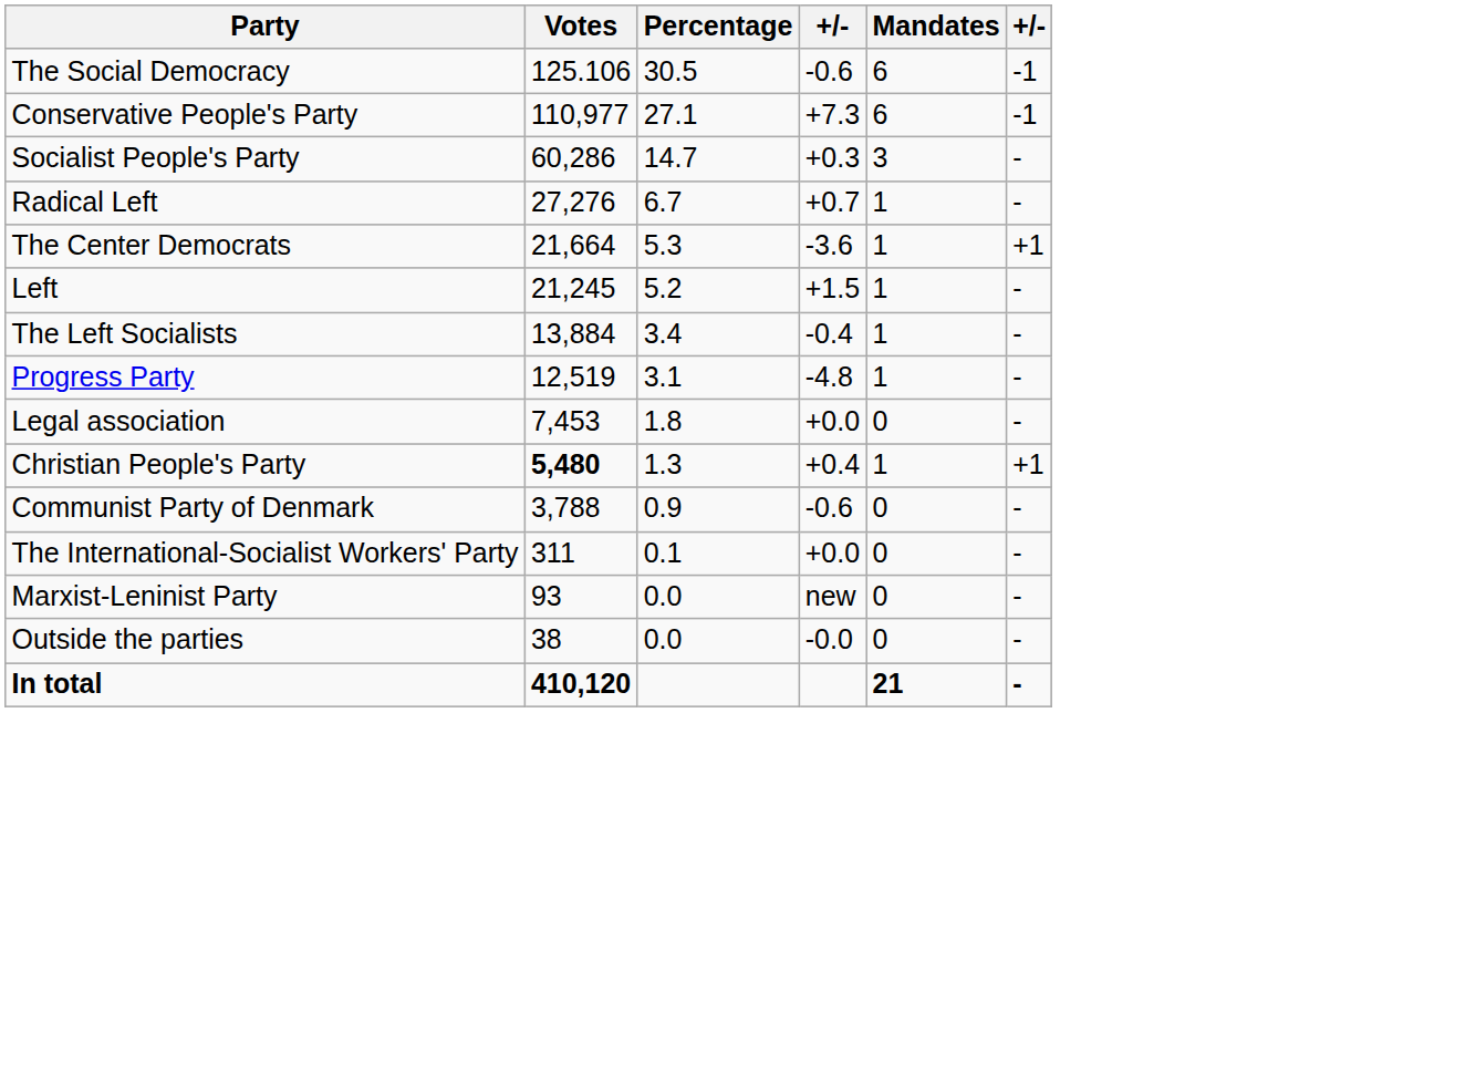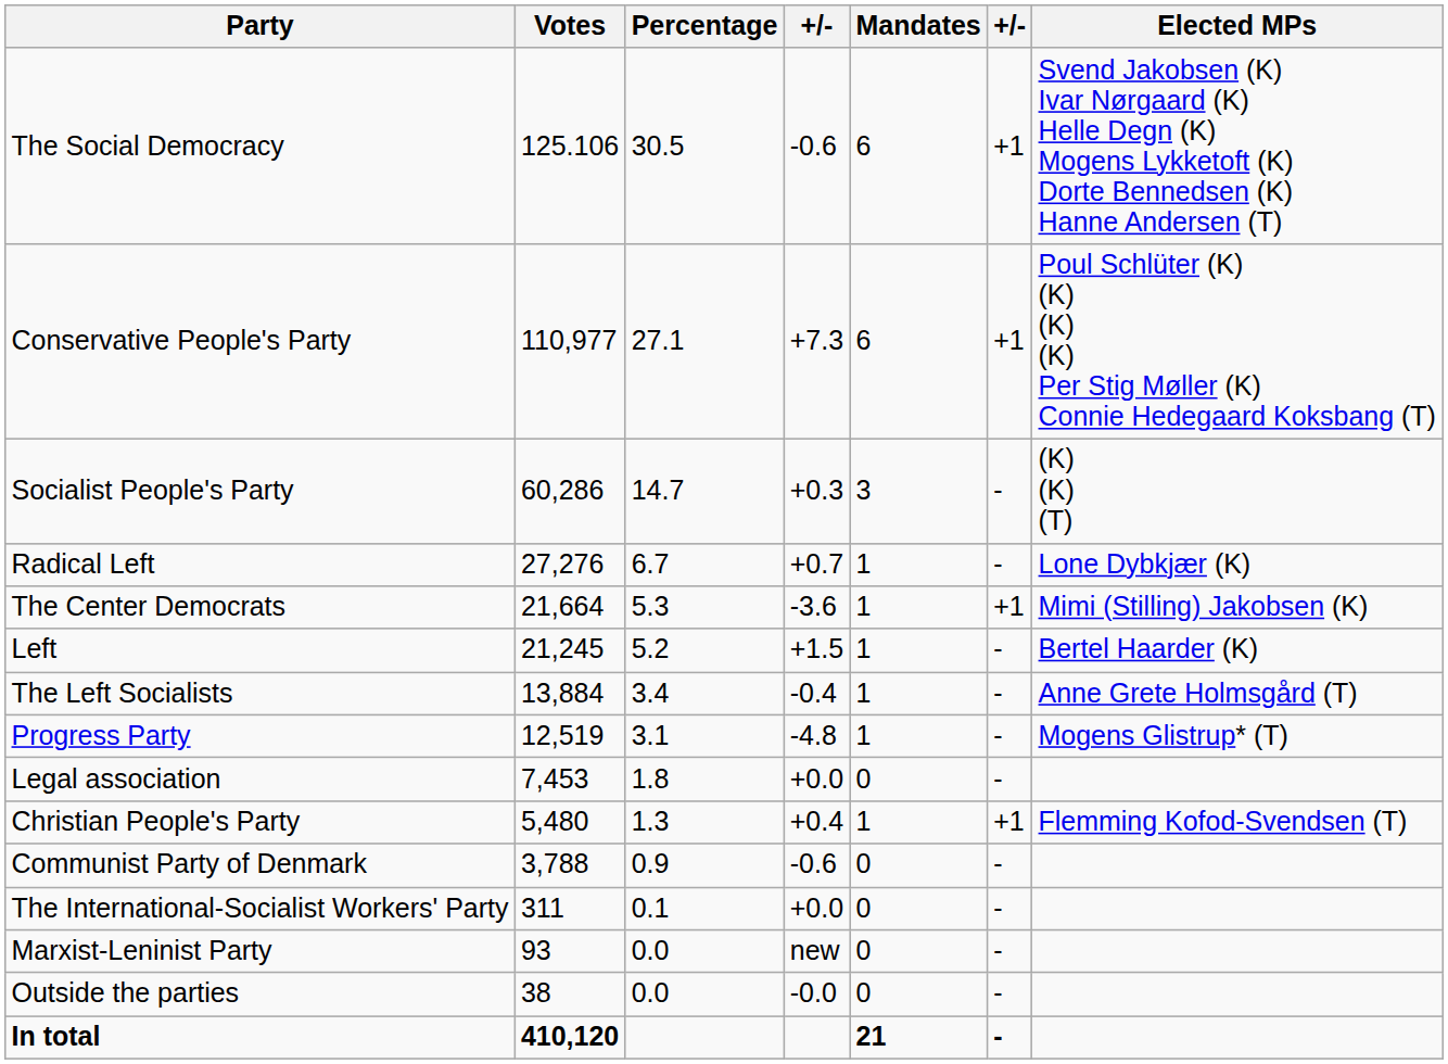+ column: Elected MPs | Svend Jakobsen (K) Ivar Nørgaard (K) Helle Degn (K) Mogens Lykketoft (K) Dorte Bennedsen (K) Hanne Andersen (T) | Poul Schlüter (K) (K) (K) (K) Per Stig Møller (K) Connie Hedegaard Koksbang (T) | (K) (K) (T) | Lone Dybkjær (K) | Mimi (Stilling) Jakobsen (K) | Bertel Haarder (K) | Anne Grete Holmsgård (T) | Mogens Glistrup* (T) | Flemming Kofod-Svendsen (T)
The Social Democracy | column 6: -1 -> +1
Conservative People's Party | column 6: -1 -> +1
Christian People's Party | Votes: bold -> normal
